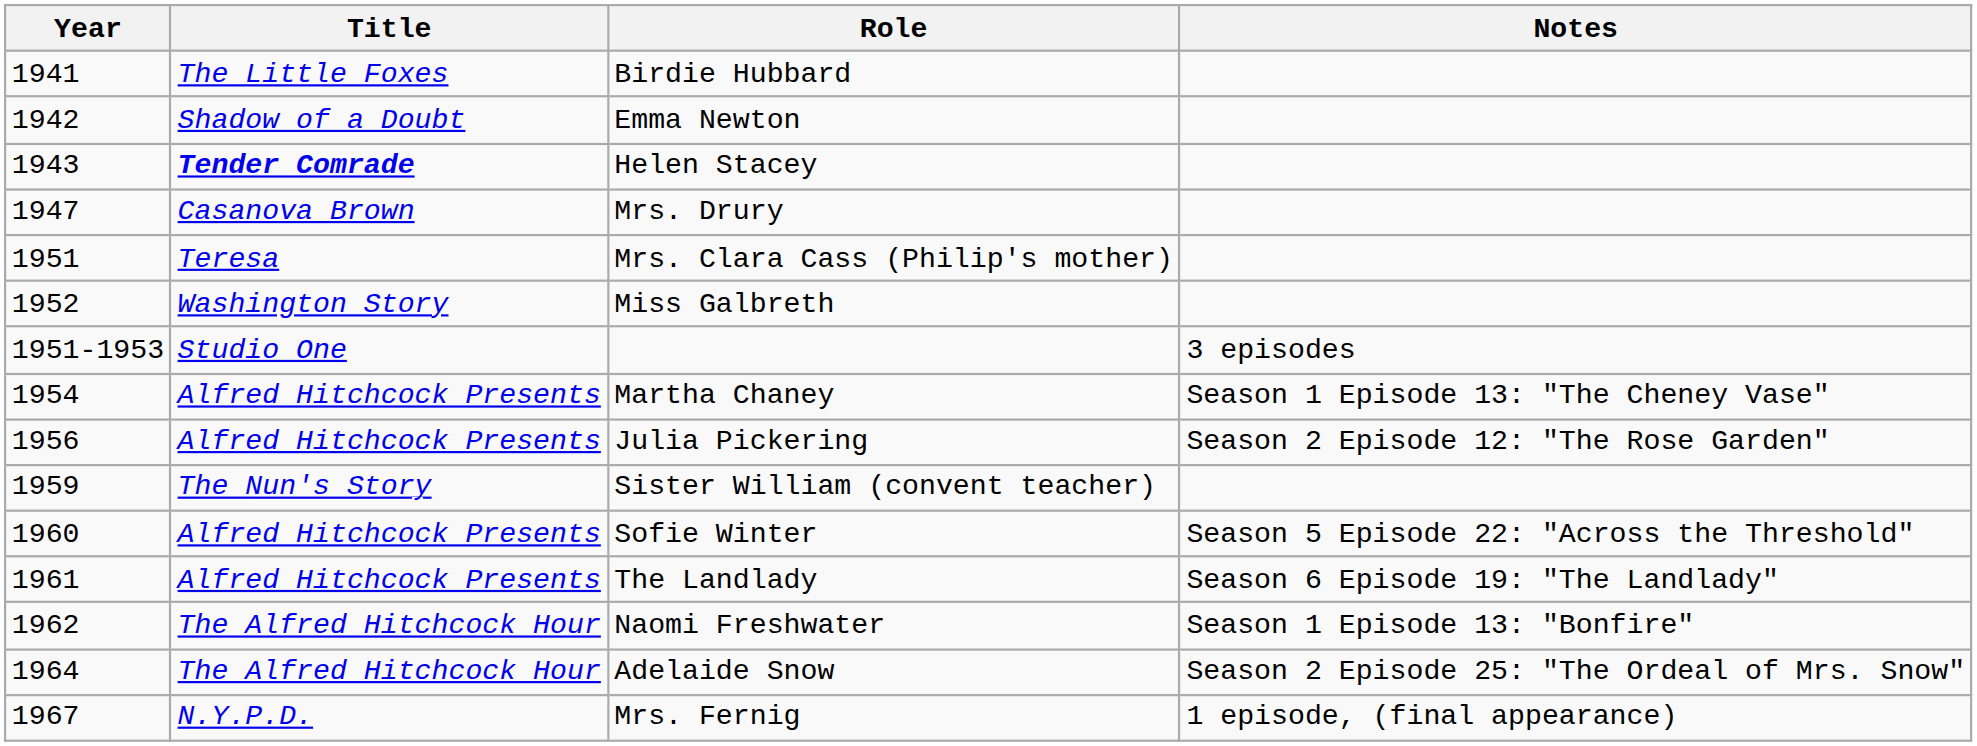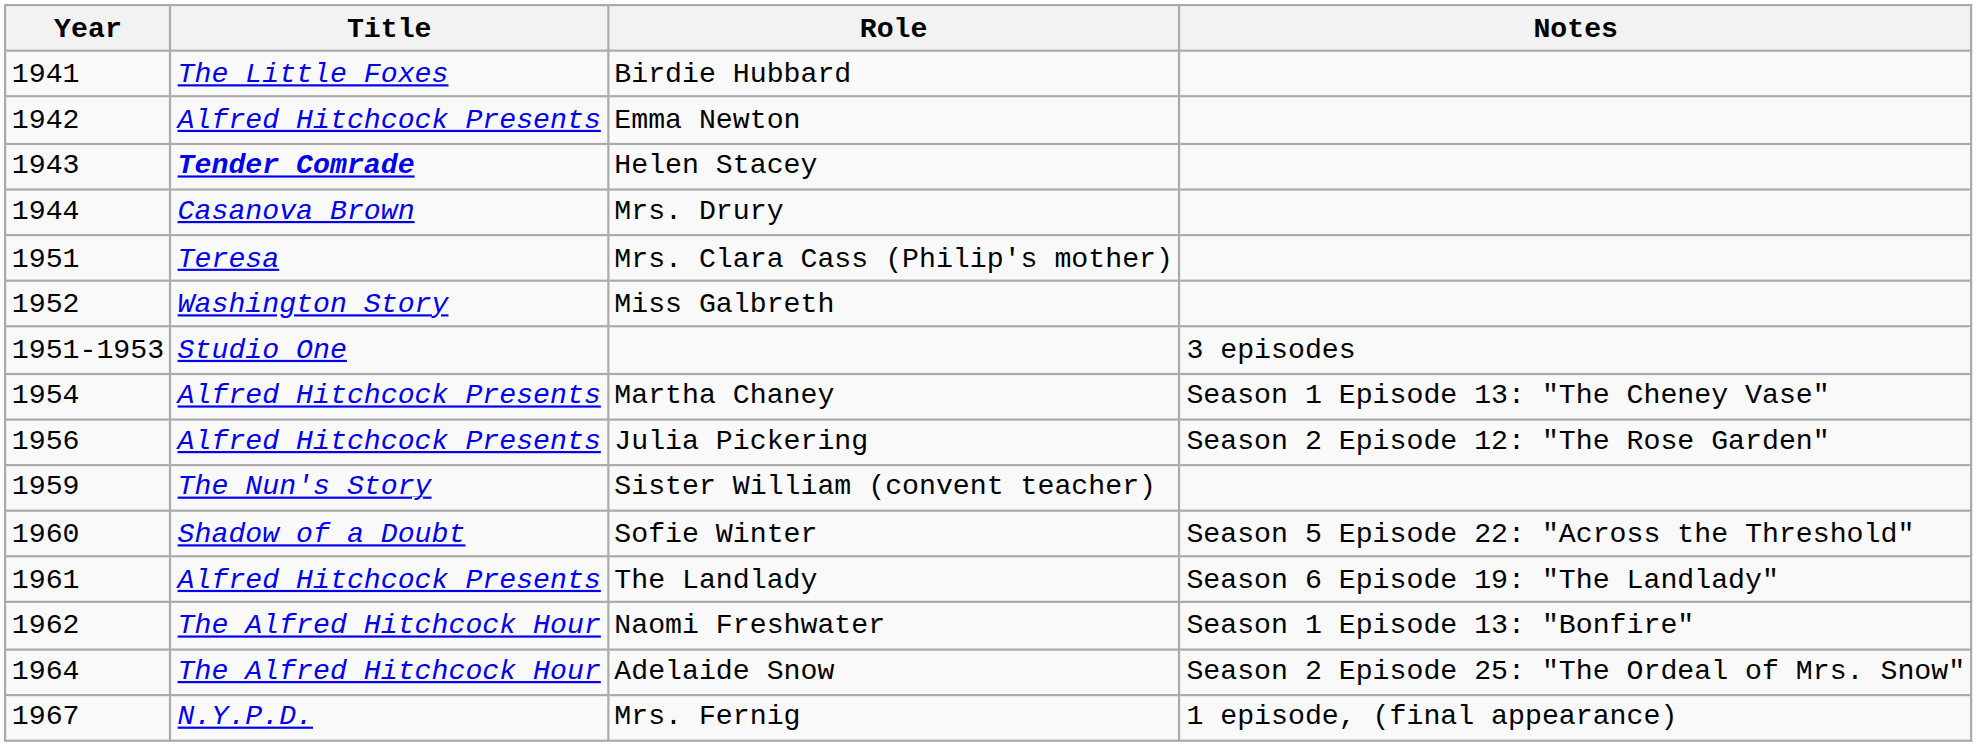Emma Newton | Title: Shadow of a Doubt -> Alfred Hitchcock Presents
Mrs. Drury | Year: 1947 -> 1944
Sofie Winter | Title: Alfred Hitchcock Presents -> Shadow of a Doubt
